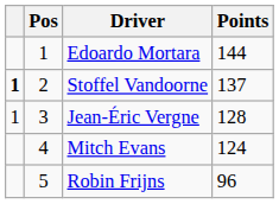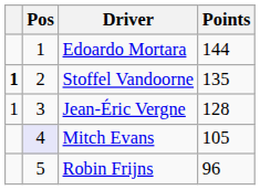Stoffel Vandoorne | Points: 137 -> 135
Mitch Evans | Pos: no background -> lavender background
Mitch Evans | Points: 124 -> 105
